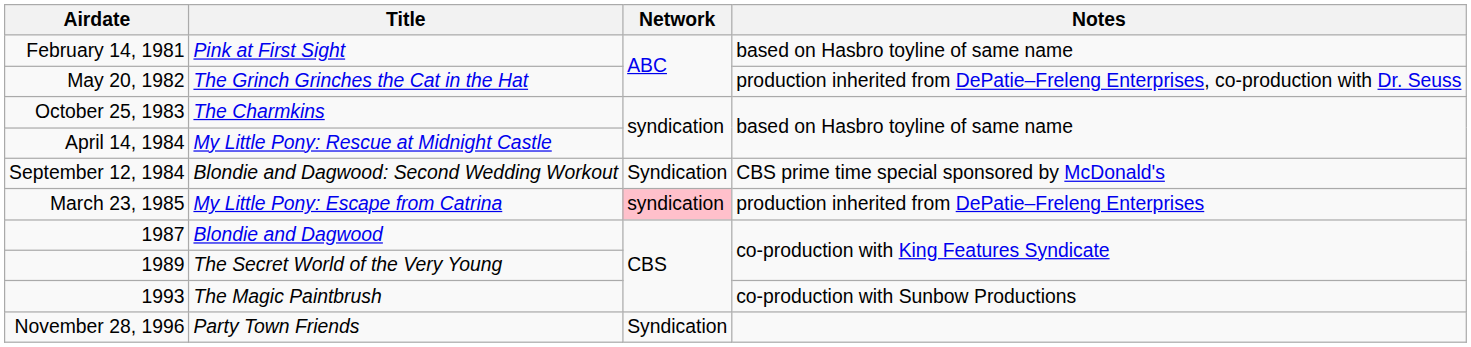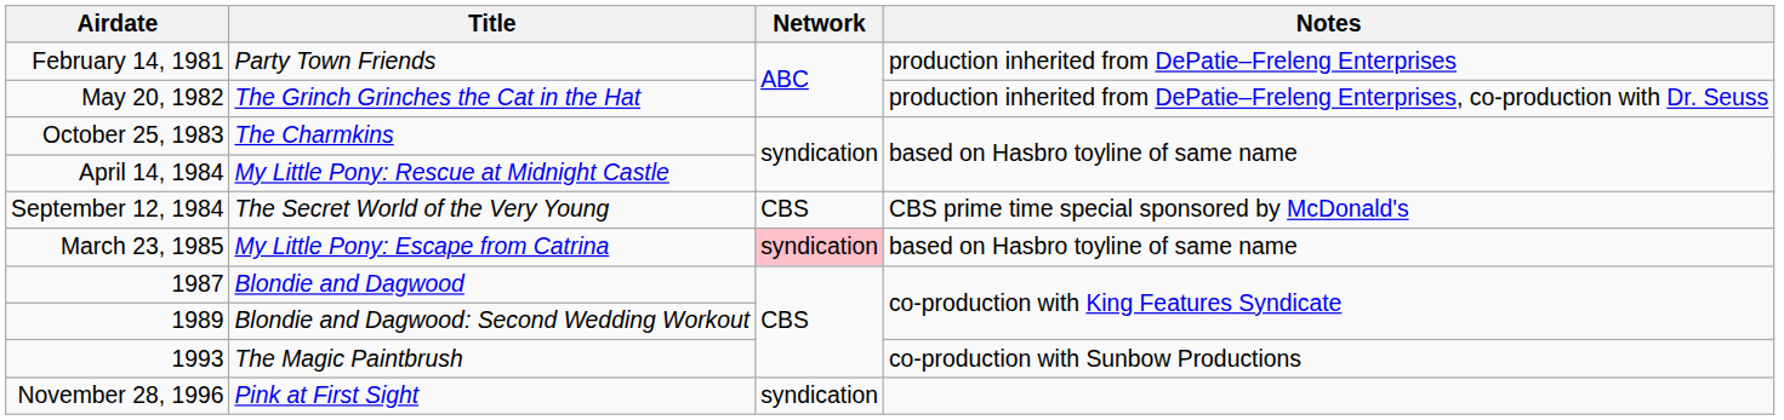February 14, 1981 | Title: Pink at First Sight -> Party Town Friends
February 14, 1981 | Notes: based on Hasbro toyline of same name -> production inherited from DePatie–Freleng Enterprises
September 12, 1984 | Title: Blondie and Dagwood: Second Wedding Workout -> The Secret World of the Very Young
September 12, 1984 | Network: Syndication -> CBS
March 23, 1985 | Notes: production inherited from DePatie–Freleng Enterprises -> based on Hasbro toyline of same name
1989 | Title: The Secret World of the Very Young -> Blondie and Dagwood: Second Wedding Workout
November 28, 1996 | Title: Party Town Friends -> Pink at First Sight
November 28, 1996 | Network: Syndication -> syndication
